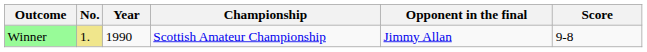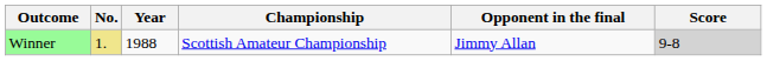Winner | Year: 1990 -> 1988
Winner | Score: no background -> lightgrey background
